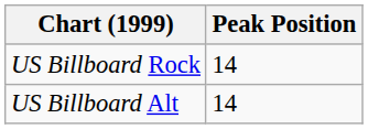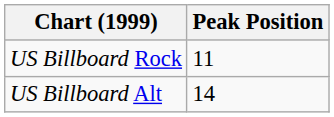US Billboard Rock | Peak Position: 14 -> 11
